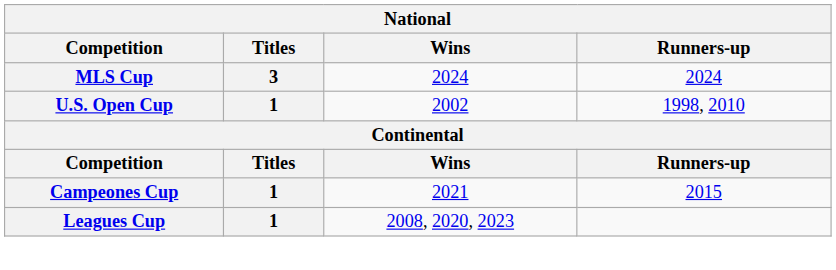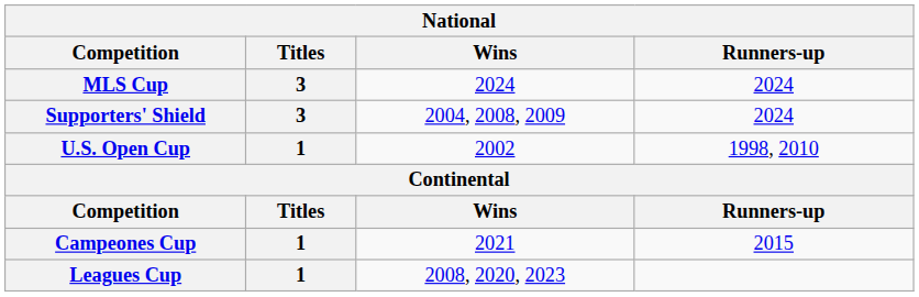+ row: Supporters' Shield | 3 | 2004, 2008, 2009 | 2024
